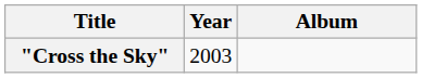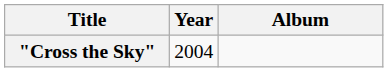"Cross the Sky" | Year: 2003 -> 2004
